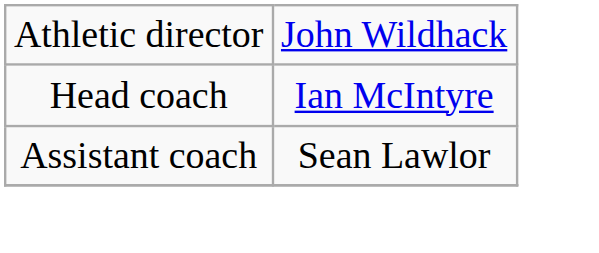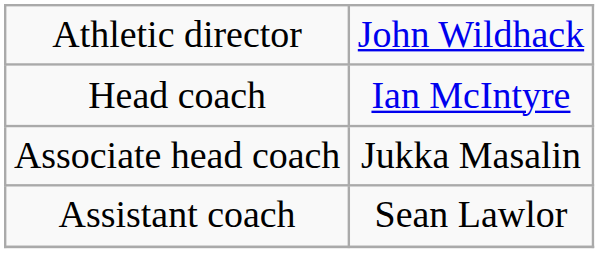+ row: Associate head coach | Jukka Masalin
